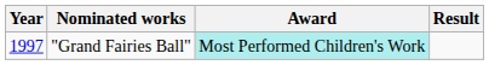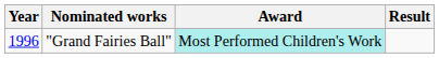"Grand Fairies Ball" | Year: 1997 -> 1996
